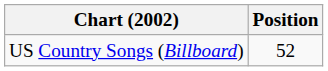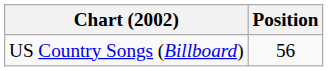US Country Songs (Billboard) | Position: 52 -> 56
